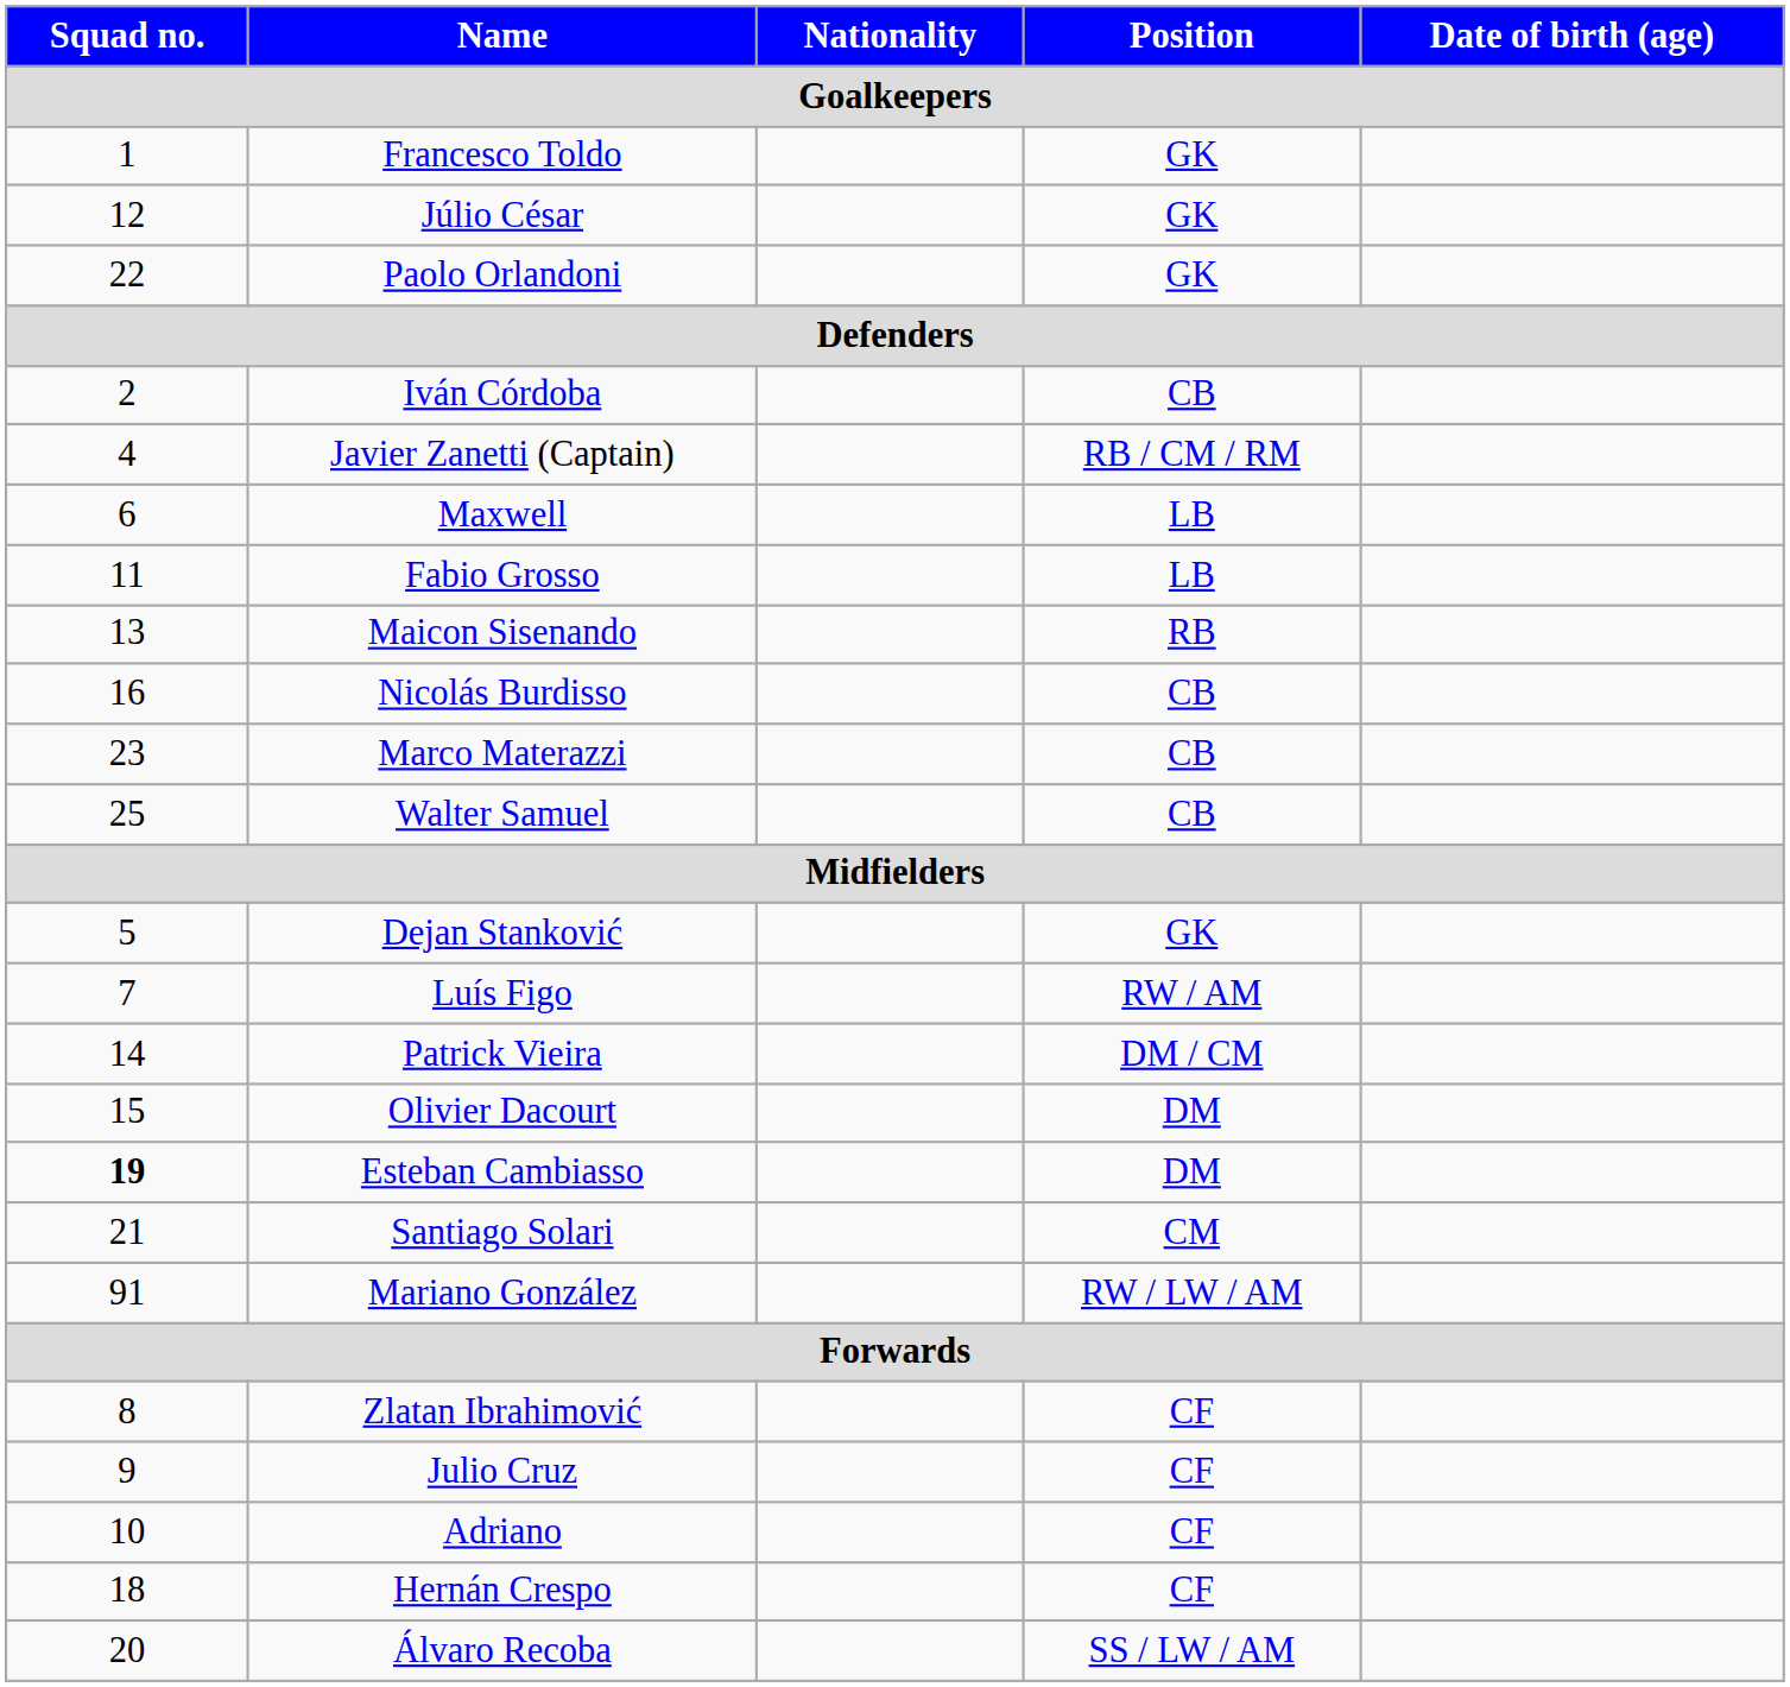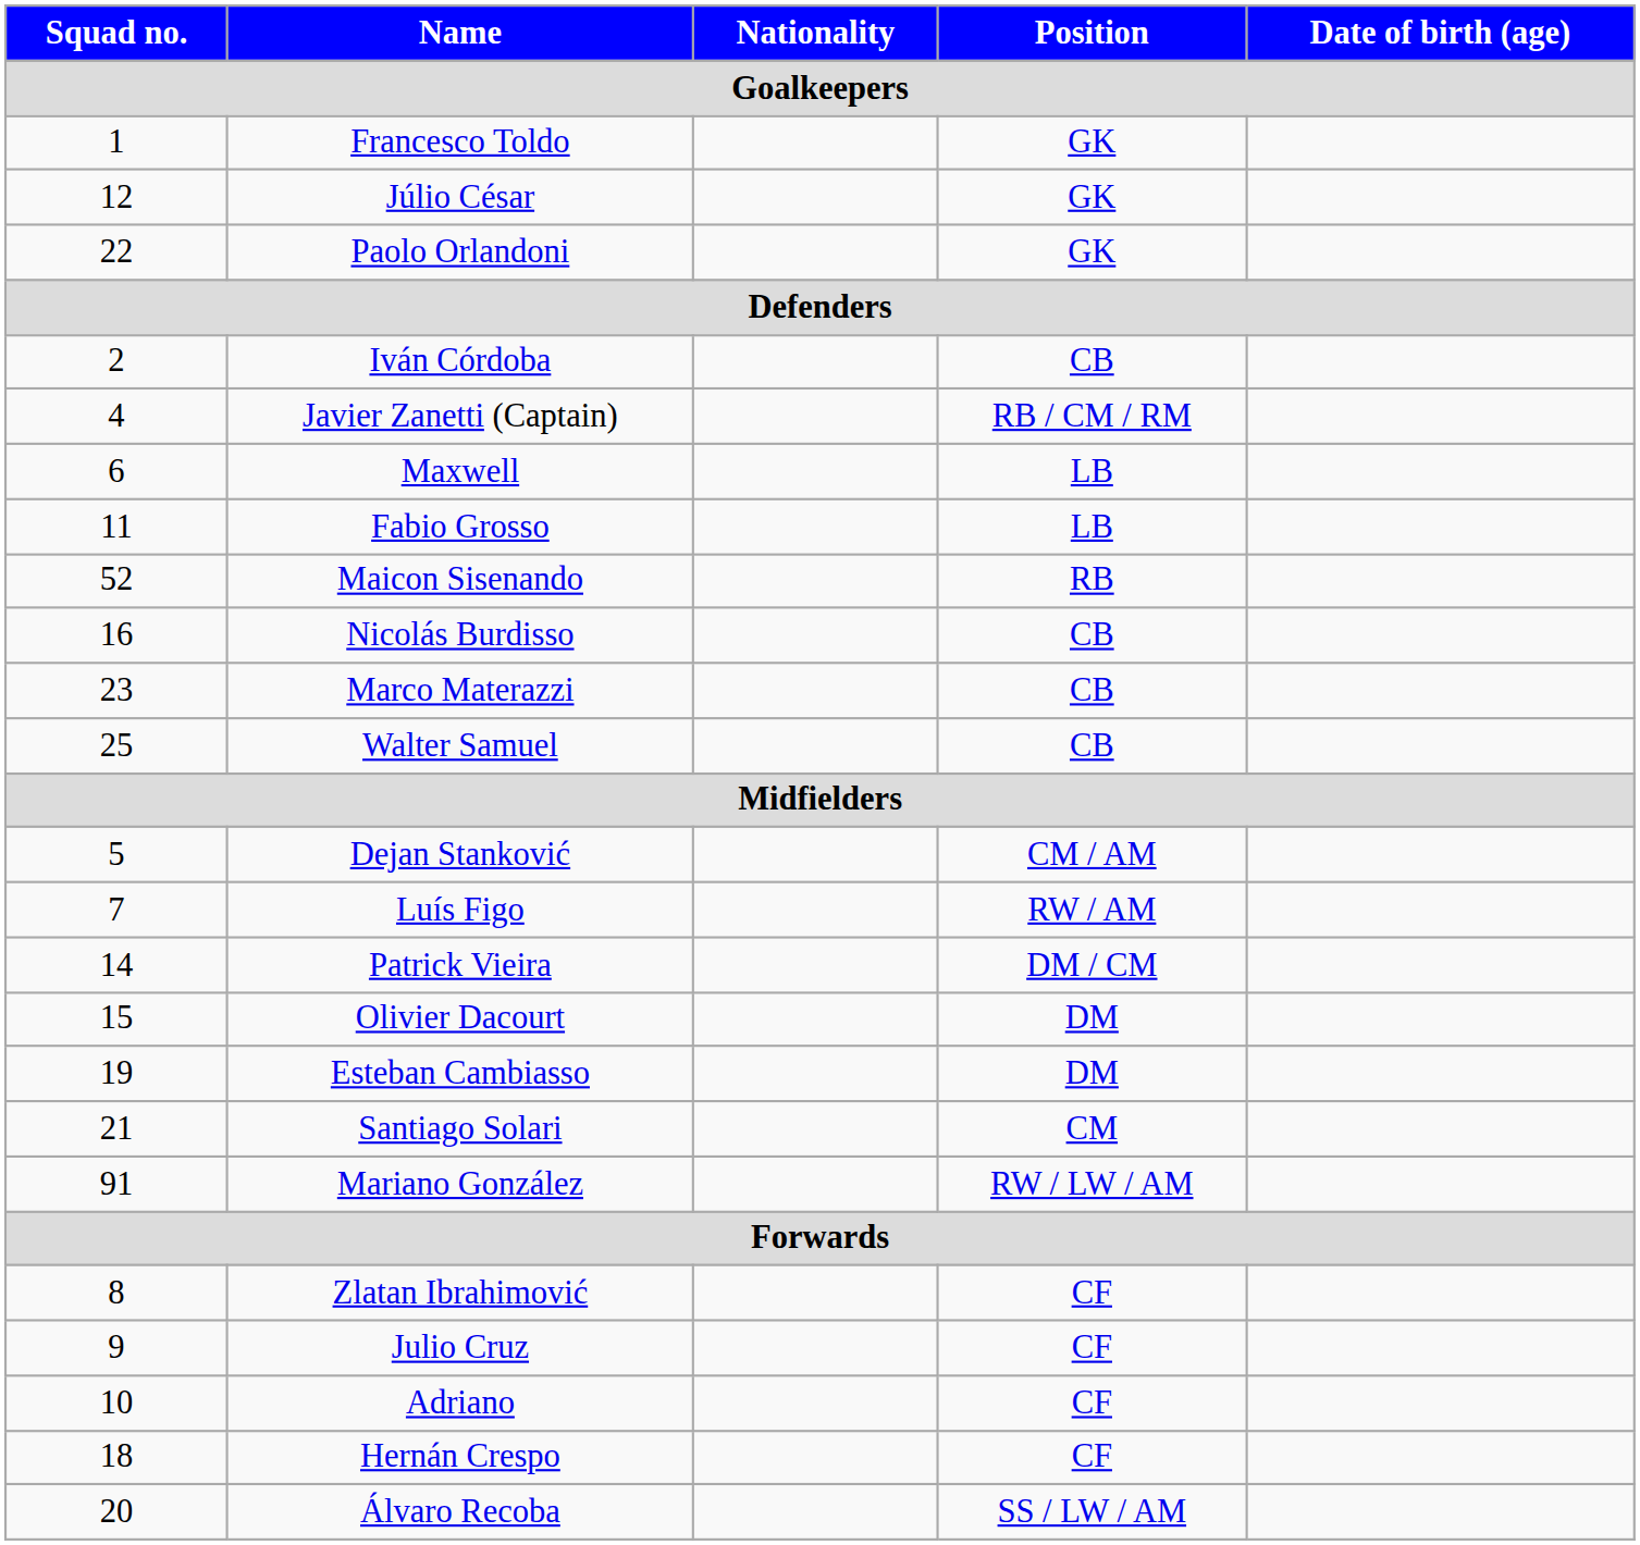Maicon Sisenando | Squad no. / Goalkeepers: 13 -> 52
Dejan Stanković | Position / Goalkeepers: GK -> CM / AM
Esteban Cambiasso | Squad no. / Goalkeepers: bold -> normal
